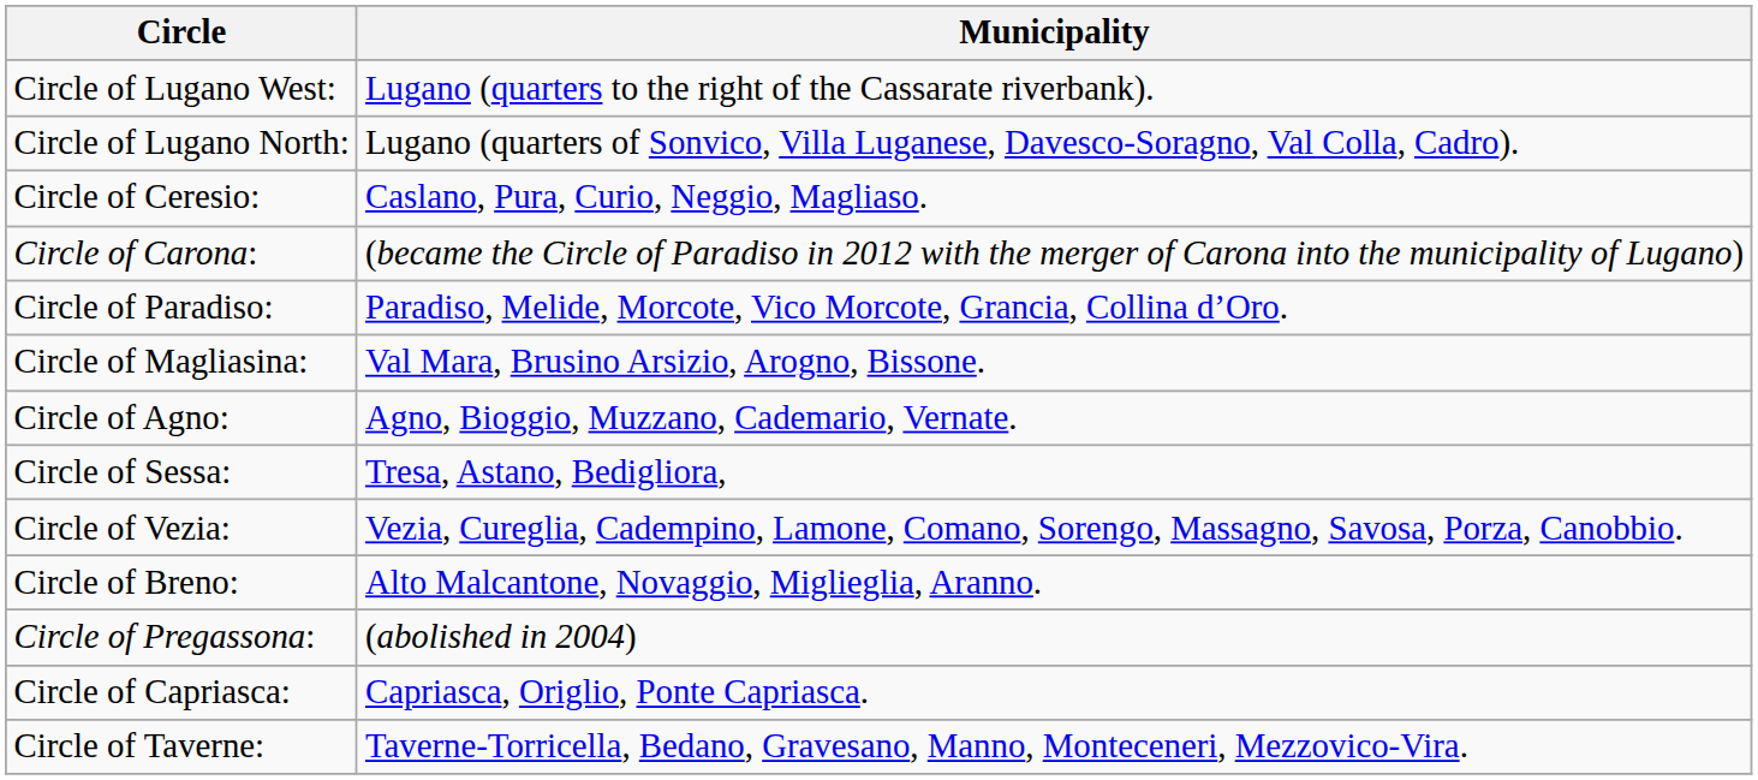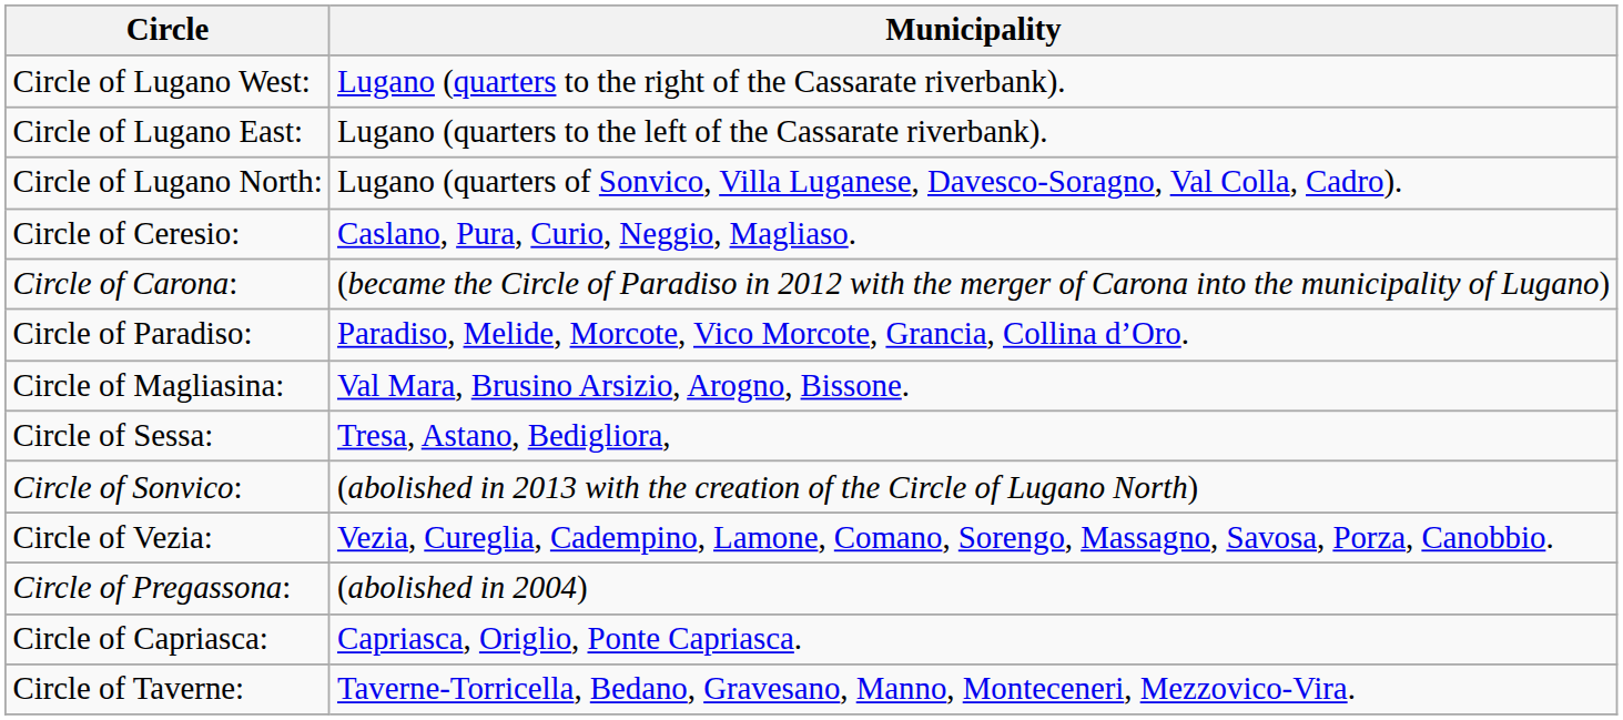+ row: Circle of Lugano East: | Lugano (quarters to the left of the Cassarate riverbank).
- row: Circle of Agno: | Agno, Bioggio, Muzzano, Cademario, Vernate.
+ row: Circle of Sonvico: | (abolished in 2013 with the creation of the Circle of Lugano North)
- row: Circle of Breno: | Alto Malcantone, Novaggio, Miglieglia, Aranno.
